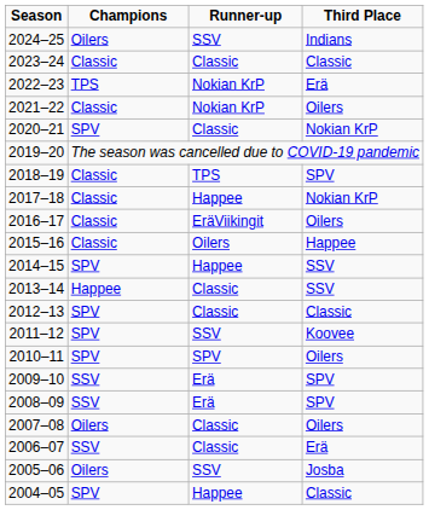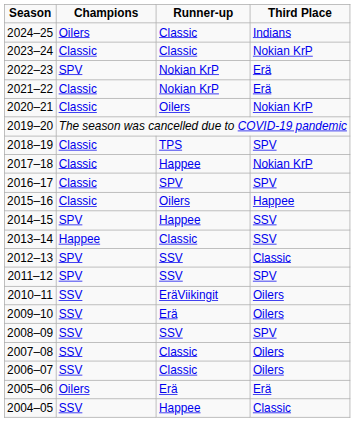2024–25 | Runner-up: SSV -> Classic
2023–24 | Third Place: Classic -> Nokian KrP
2022–23 | Champions: TPS -> SPV
2021–22 | Third Place: Oilers -> Erä
2020–21 | Champions: SPV -> Classic
2020–21 | Runner-up: Classic -> Oilers
2016–17 | Runner-up: EräViikingit -> SPV
2016–17 | Third Place: Oilers -> SPV
2012–13 | Runner-up: Classic -> SSV
2011–12 | Third Place: Koovee -> SPV
2010–11 | Champions: SPV -> SSV
2010–11 | Runner-up: SPV -> EräViikingit
2009–10 | Third Place: SPV -> Oilers
2008–09 | Runner-up: Erä -> SSV
2007–08 | Champions: Oilers -> SSV
2006–07 | Third Place: Erä -> Oilers
2005–06 | Runner-up: SSV -> Erä
2005–06 | Third Place: Josba -> Erä
2004–05 | Champions: SPV -> SSV
